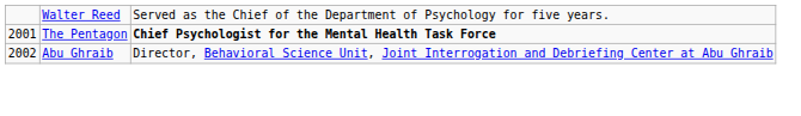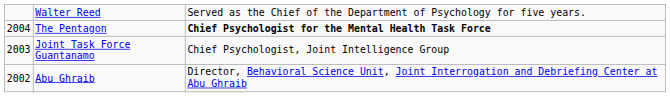The Pentagon | column 1: 2001 -> 2004
+ row: 2003 | Joint Task Force Guantanamo | Chief Psychologist, Joint Intelligence Group
